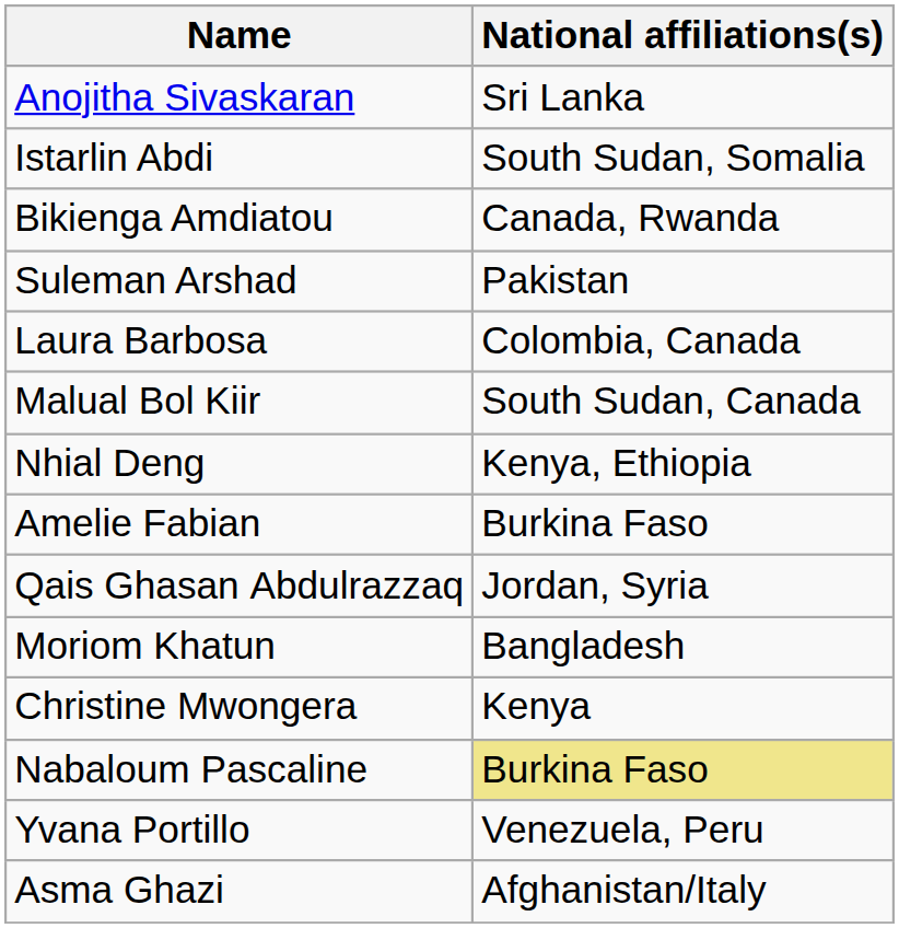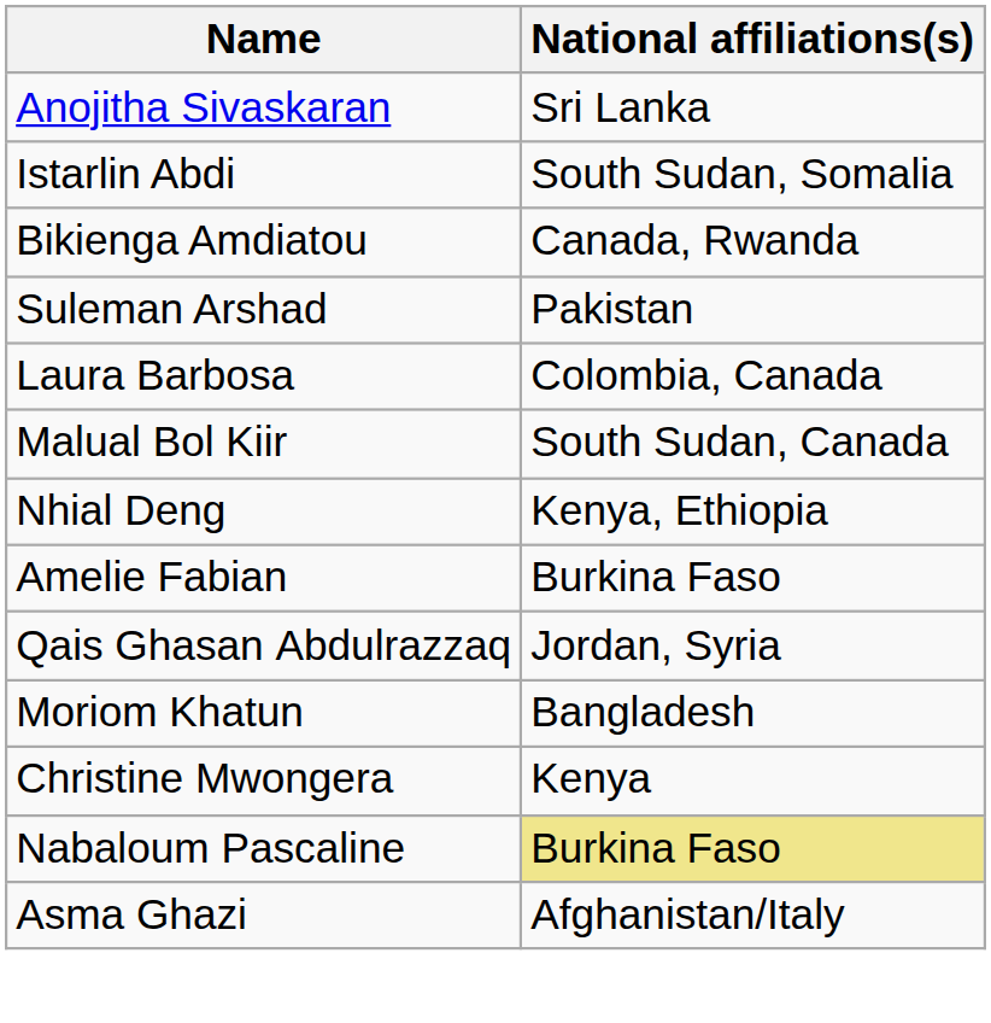- row: Yvana Portillo | Venezuela, Peru
